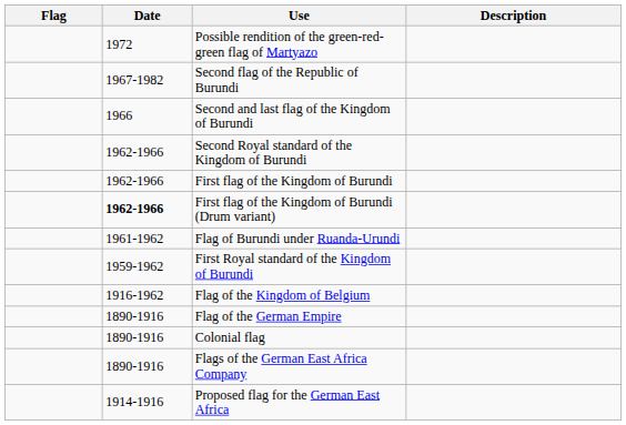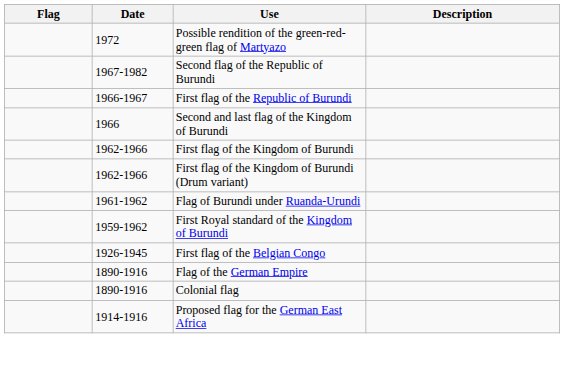+ row: 1966-1967 | First flag of the Republic of Burundi
- row: 1962-1966 | Second Royal standard of the Kingdom of Burundi
First flag of the Kingdom of Burundi (Drum variant) | Date: bold -> normal
+ row: 1926-1945 | First flag of the Belgian Congo
- row: 1916-1962 | Flag of the Kingdom of Belgium
- row: 1890-1916 | Flags of the German East Africa Company
